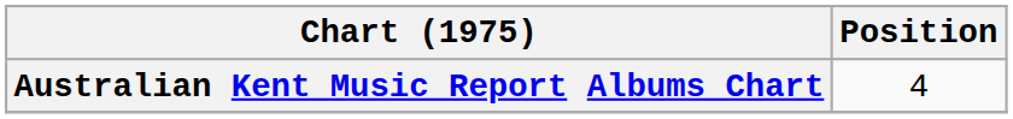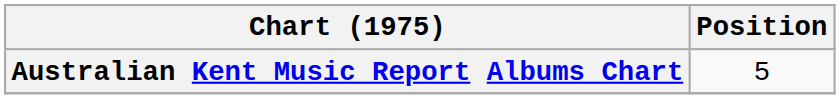Australian Kent Music Report Albums Chart | Position: 4 -> 5
